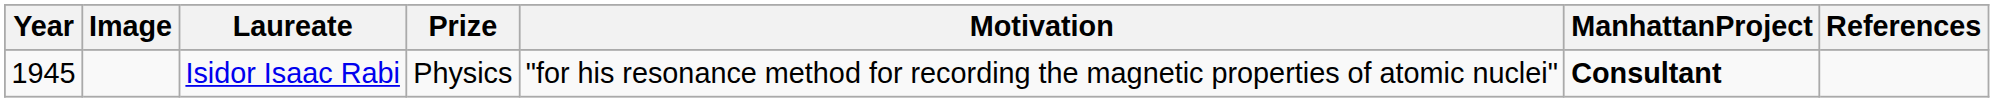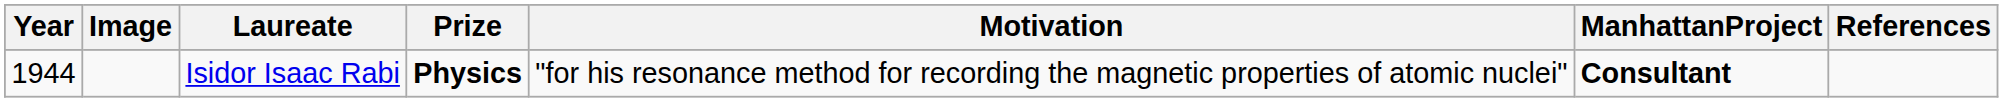Isidor Isaac Rabi | Year: 1945 -> 1944
Isidor Isaac Rabi | Prize: normal -> bold
